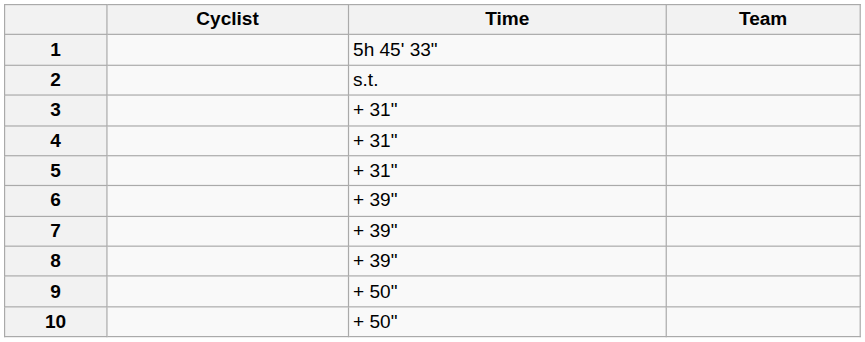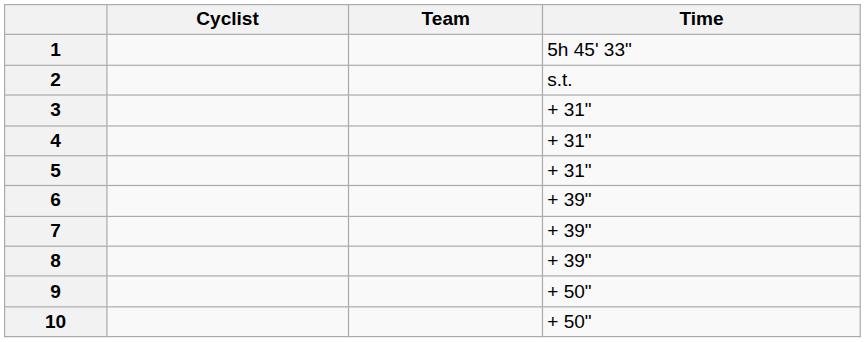columns swapped: Team <-> Time
